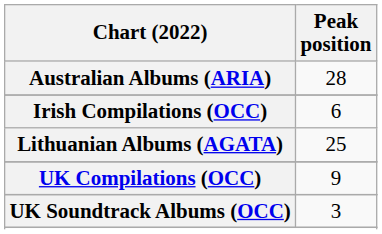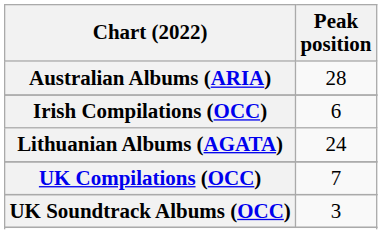Lithuanian Albums (AGATA) | Peak position: 25 -> 24
UK Compilations (OCC) | Peak position: 9 -> 7
